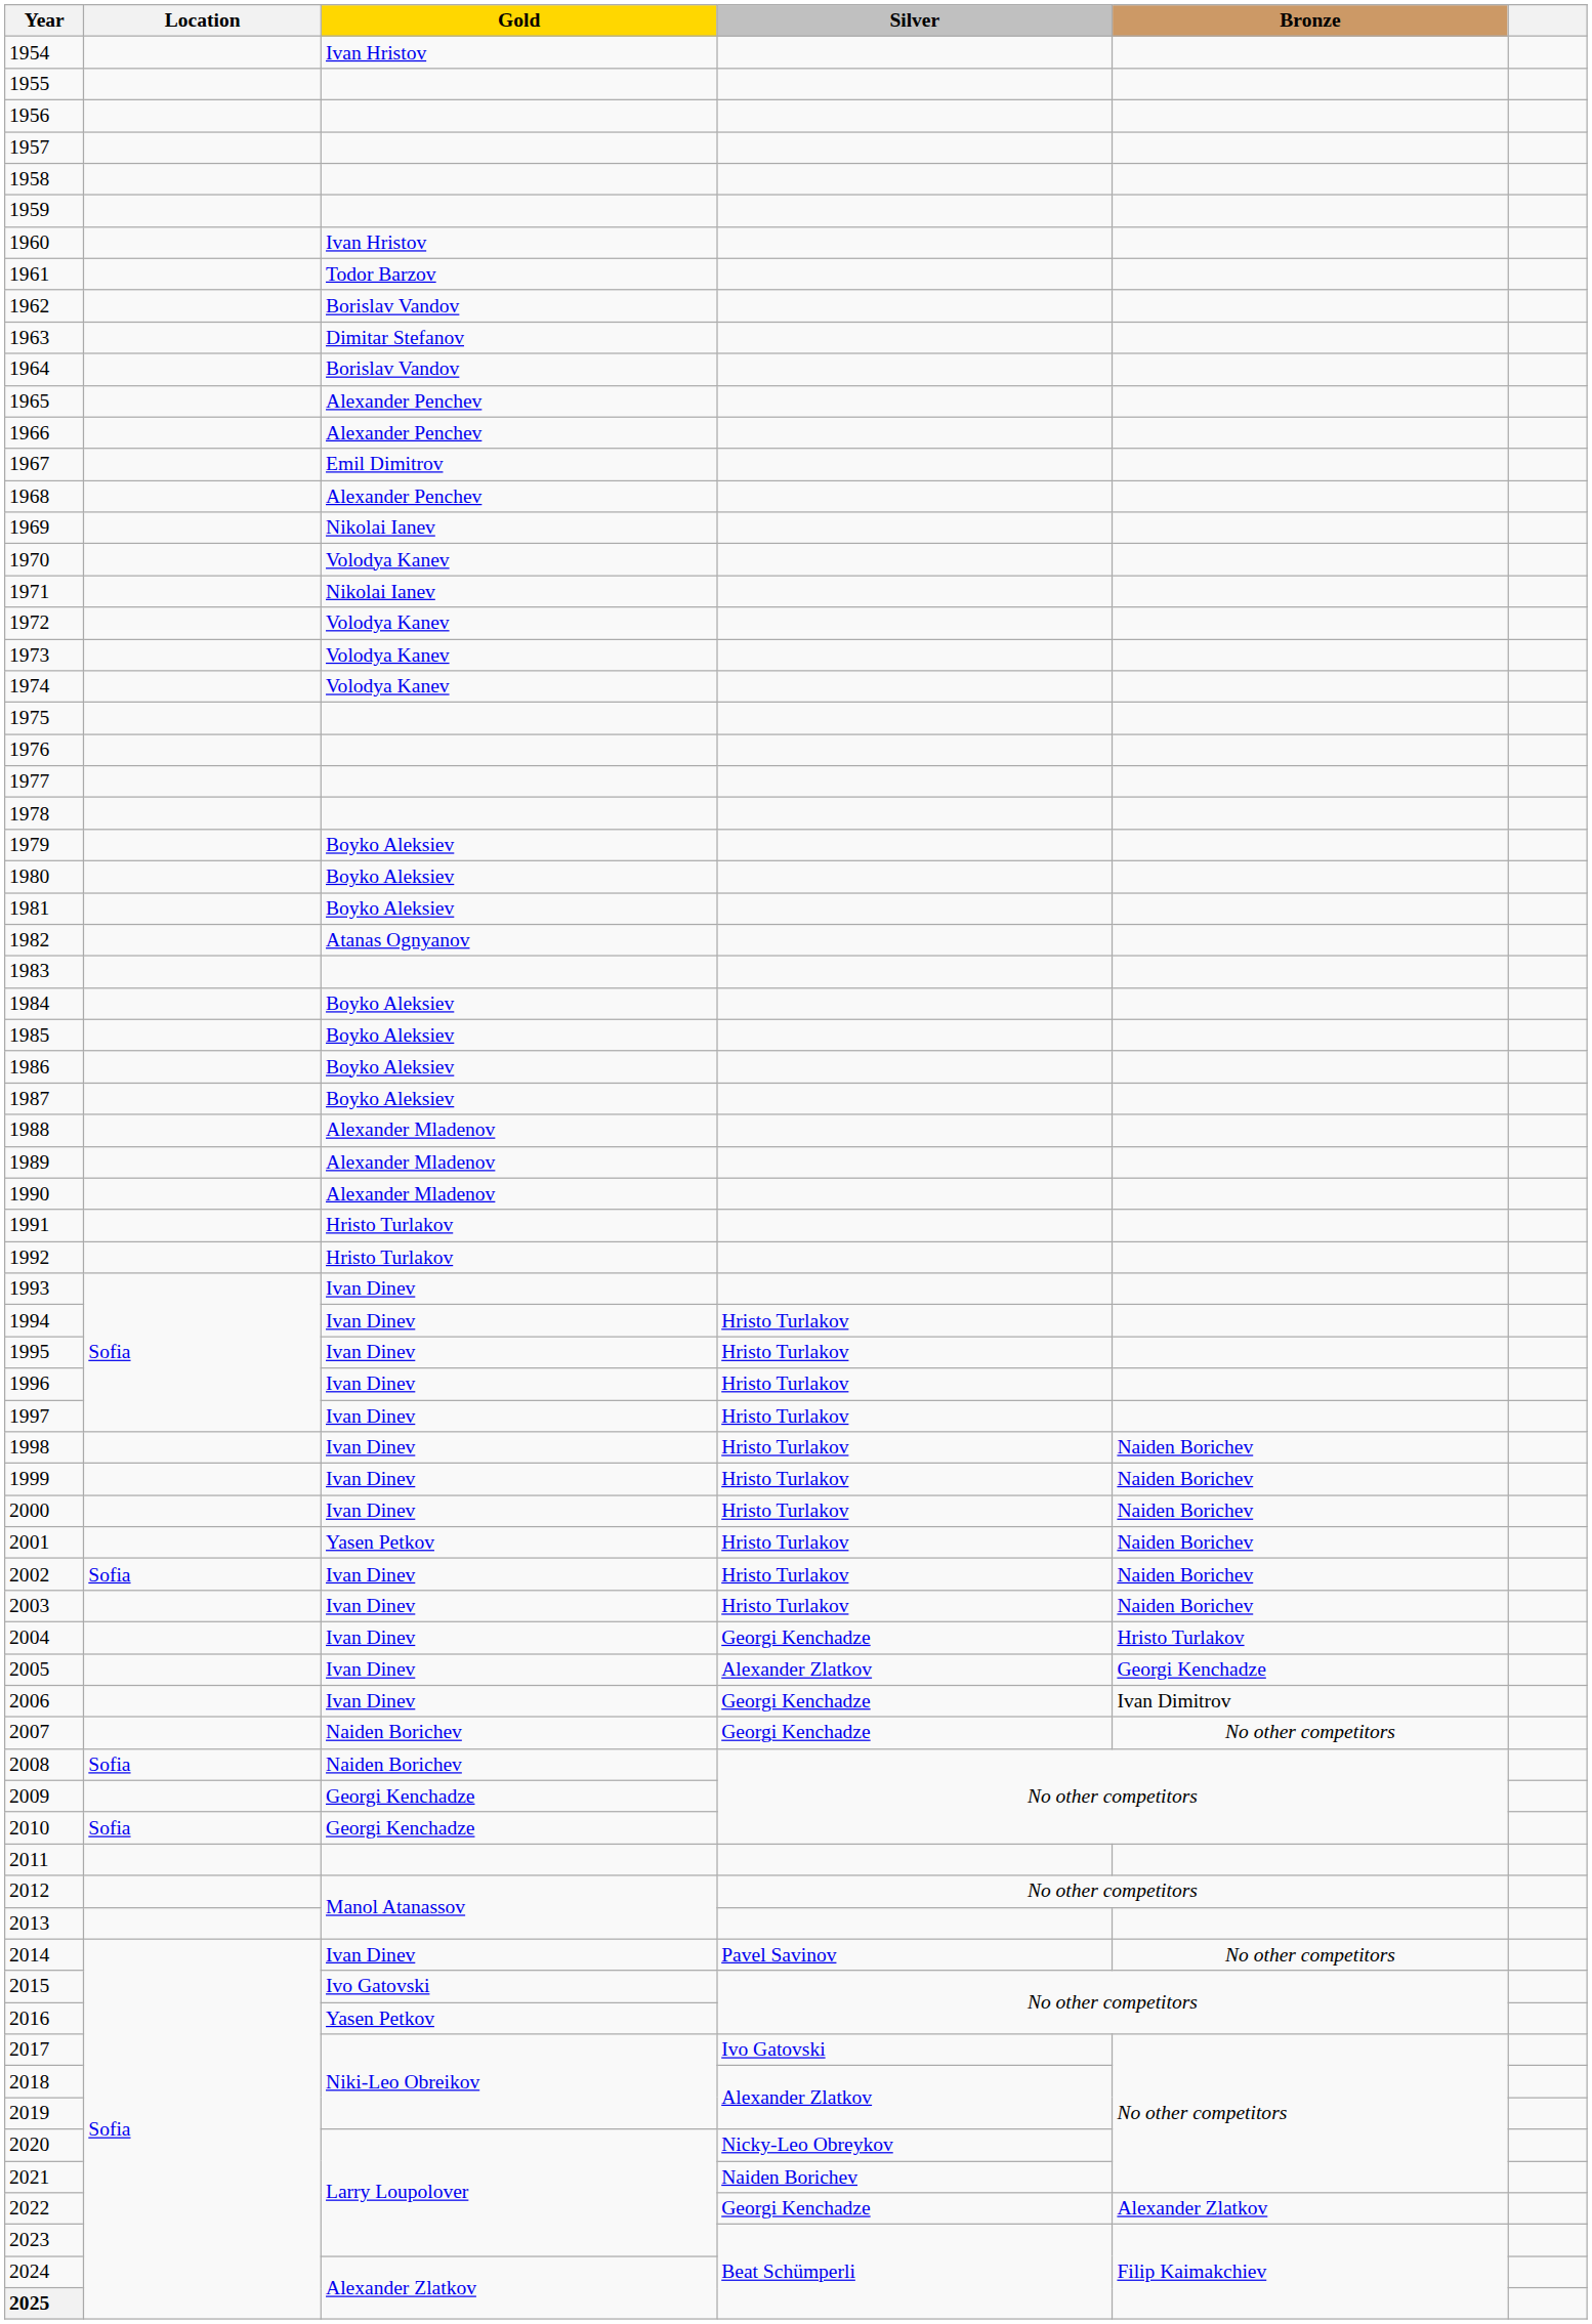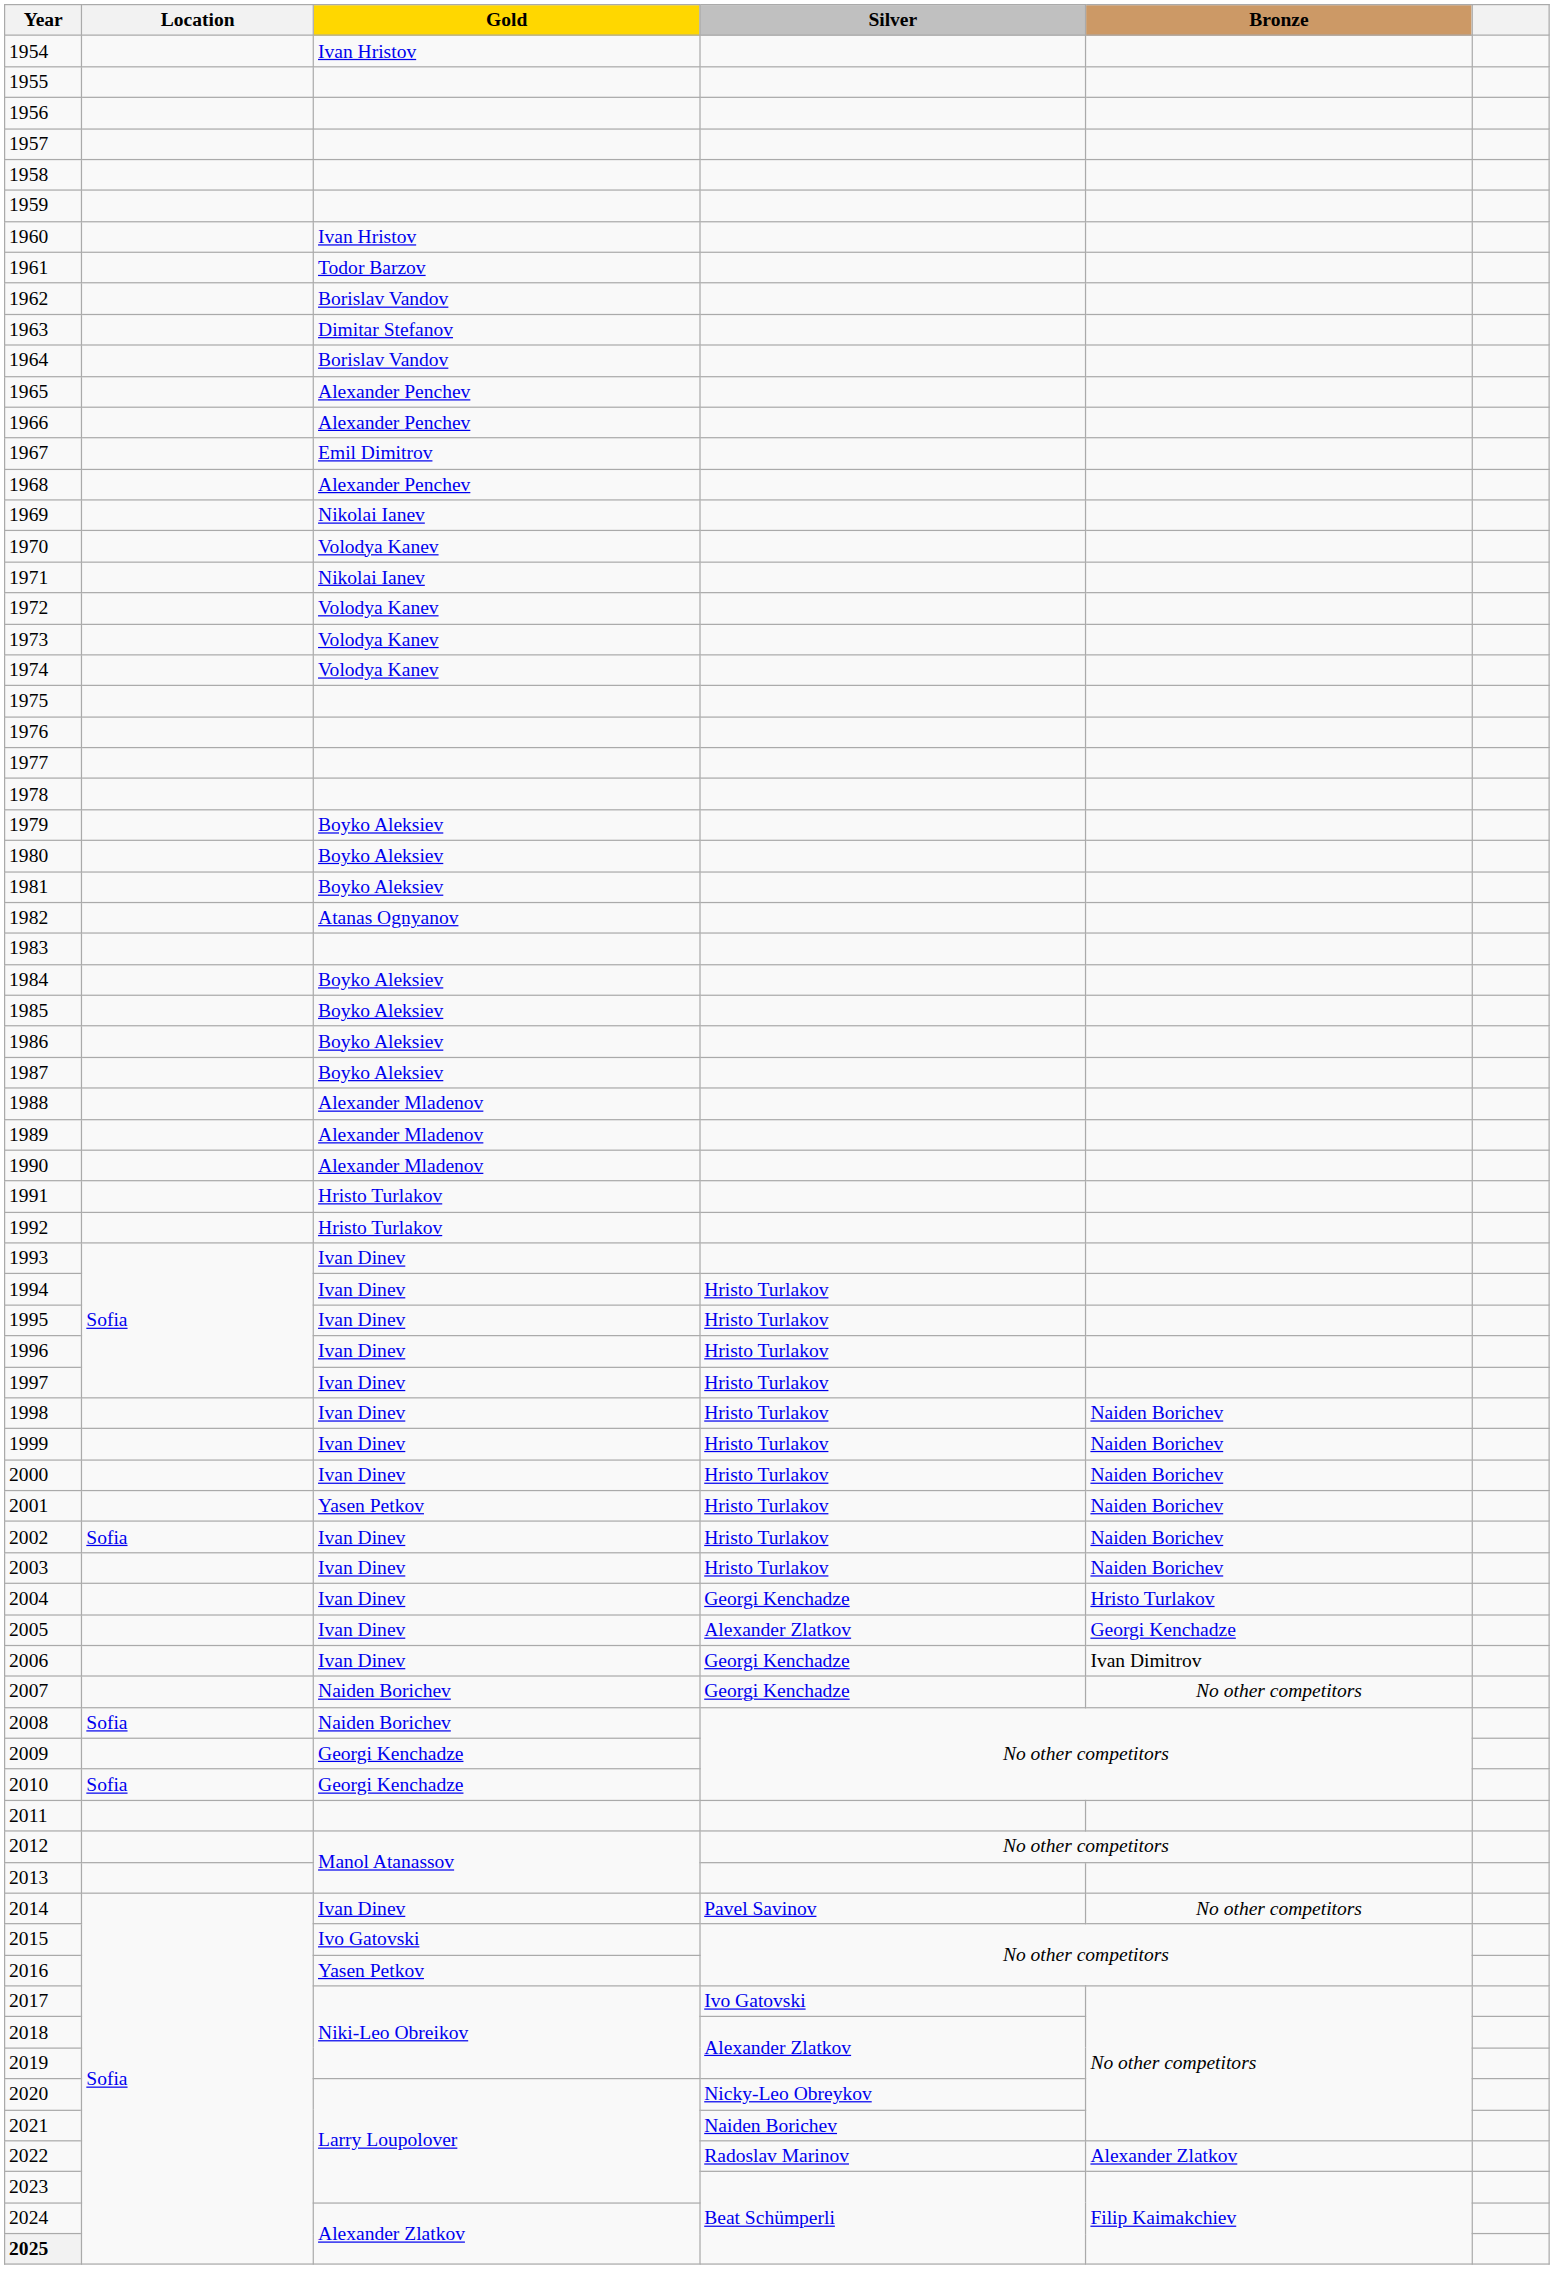2022 | Silver: Georgi Kenchadze -> Radoslav Marinov
